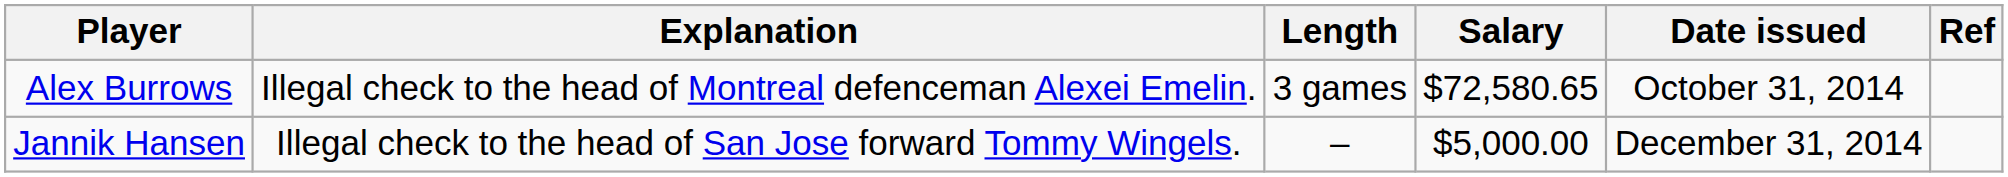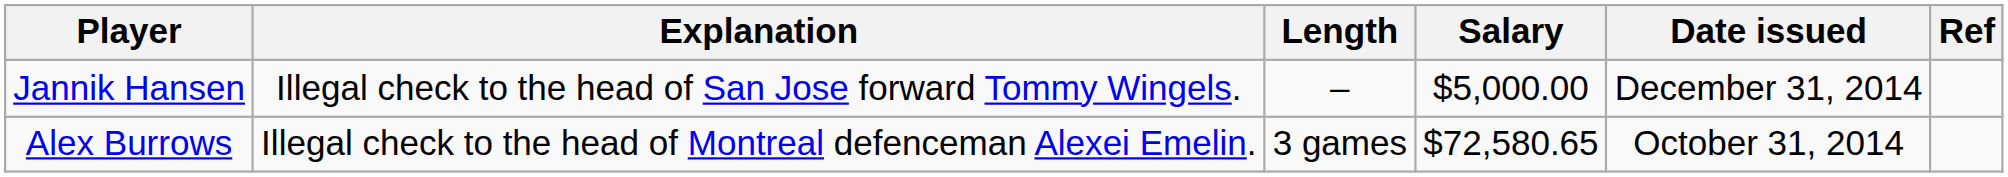rows swapped: Alex Burrows <-> Jannik Hansen
